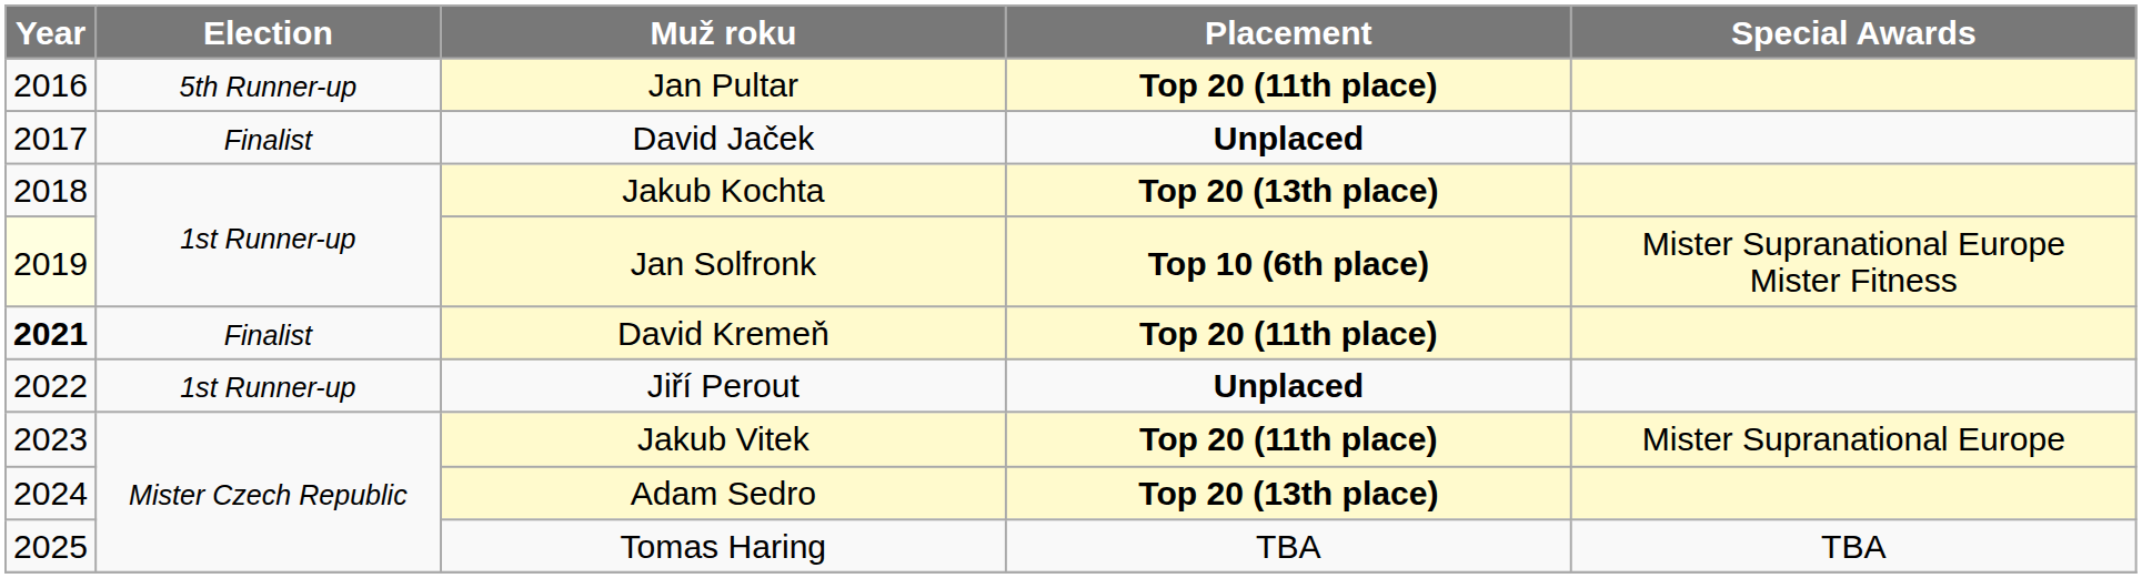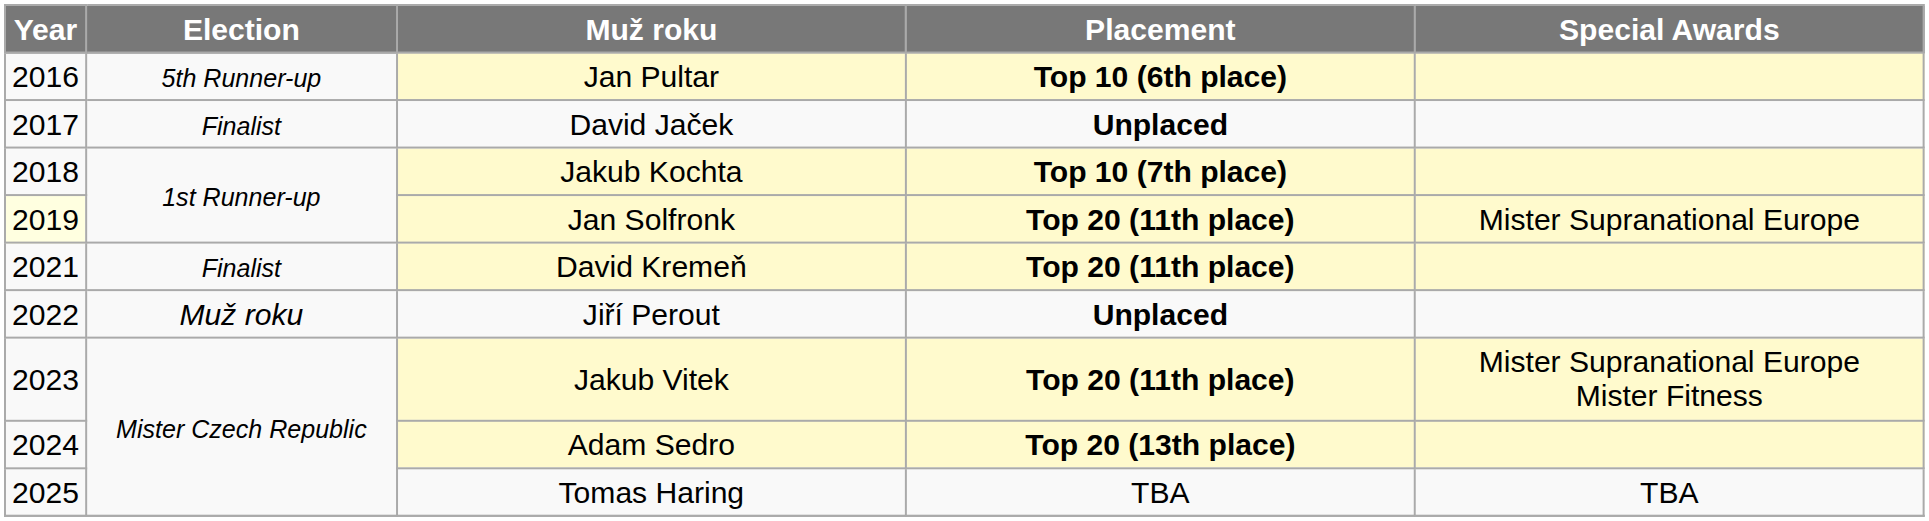Jan Pultar | Placement: Top 20 (11th place) -> Top 10 (6th place)
Jakub Kochta | Placement: Top 20 (13th place) -> Top 10 (7th place)
Jan Solfronk | Placement: Top 10 (6th place) -> Top 20 (11th place)
Jan Solfronk | Special Awards: Mister Supranational Europe Mister Fitness -> Mister Supranational Europe
David Kremeň | Year: bold -> normal
Jiří Perout | Election: 1st Runner-up -> Muž roku
Jakub Vitek | Special Awards: Mister Supranational Europe -> Mister Supranational Europe Mister Fitness
